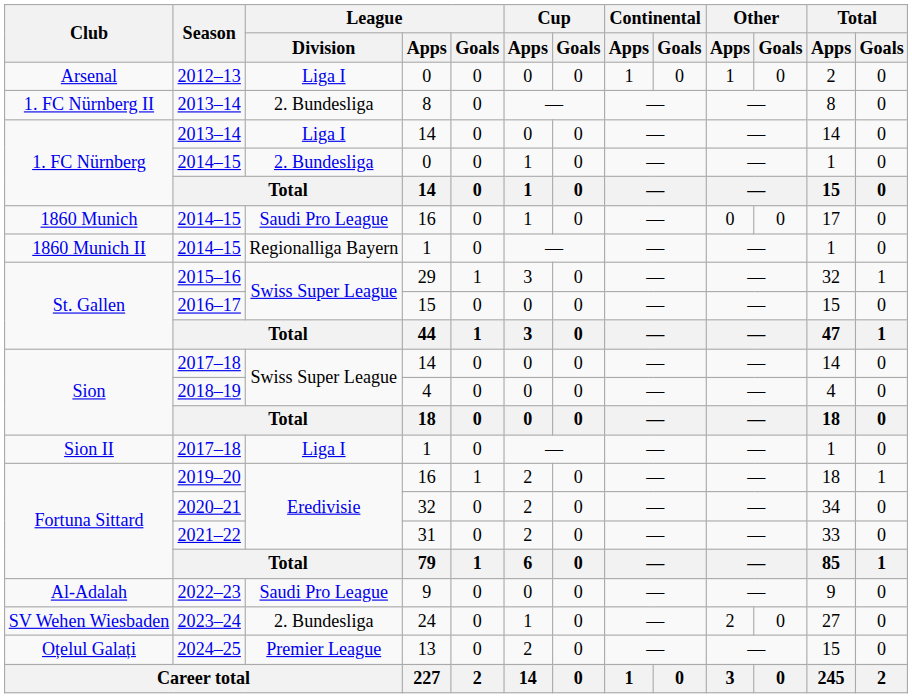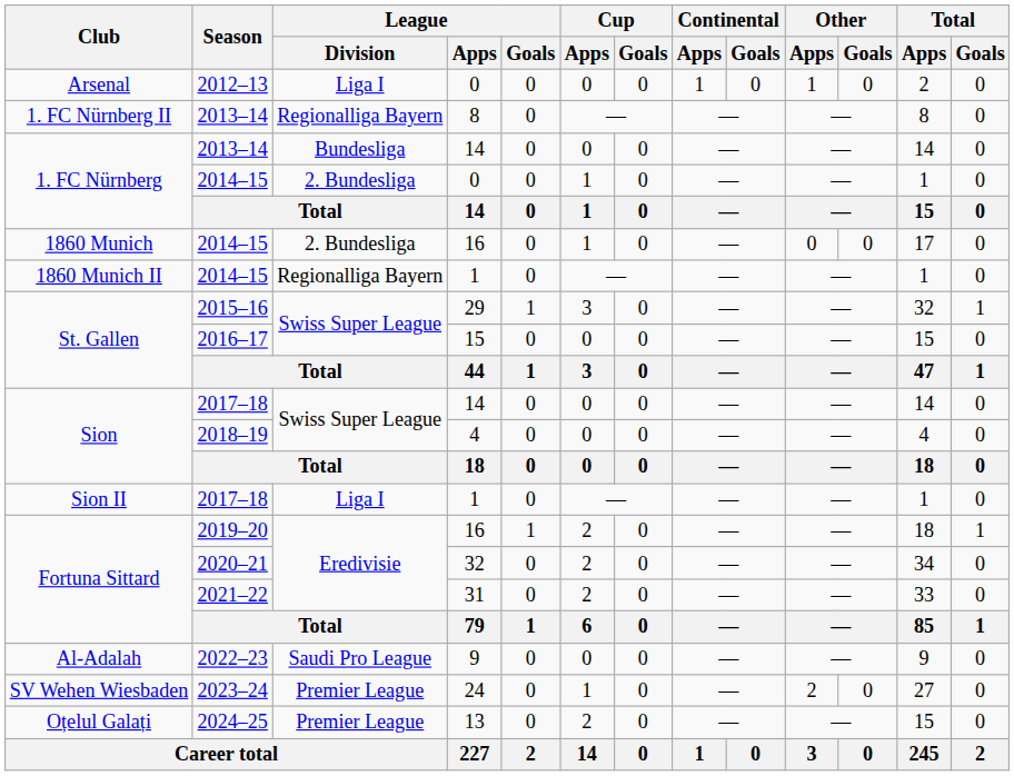2013–14 / 8 | League / Division: 2. Bundesliga -> Regionalliga Bayern
2013–14 / 14 | League / Division: Liga I -> Bundesliga
2014–15 / 16 | League / Division: Saudi Pro League -> 2. Bundesliga
2023–24 | League / Division: 2. Bundesliga -> Premier League
